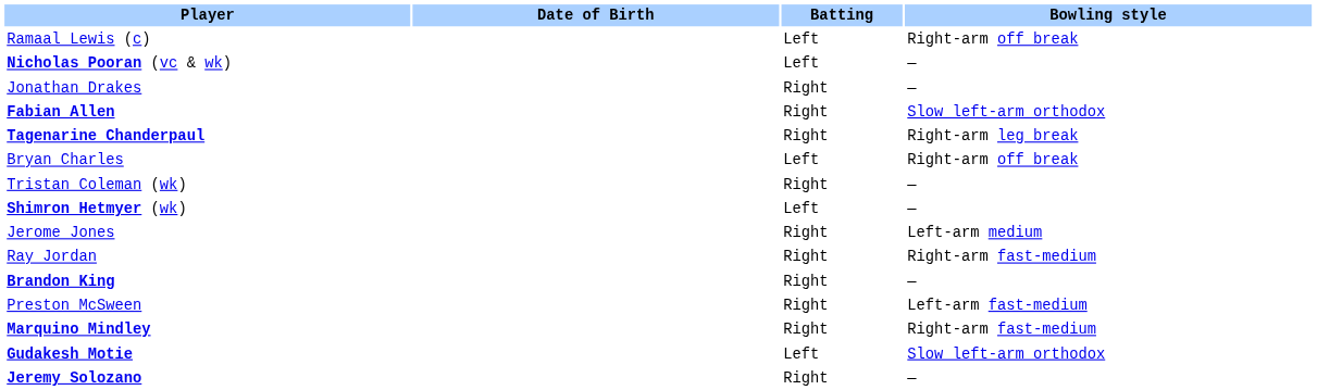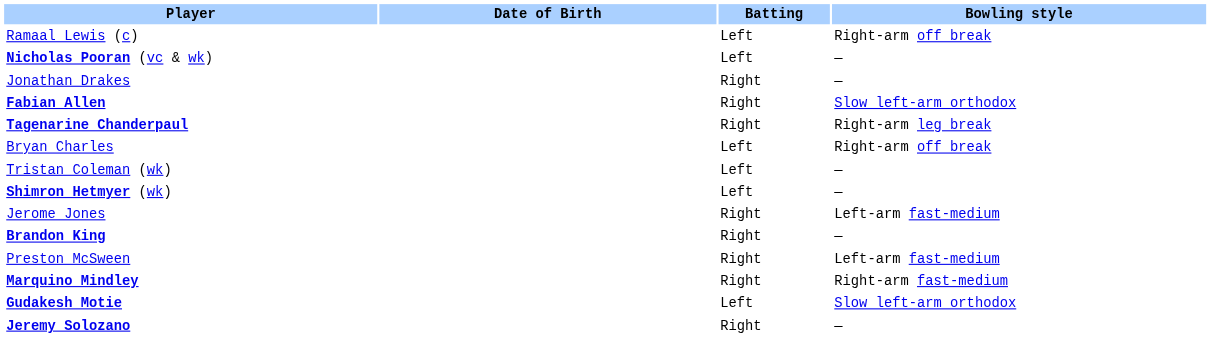Tristan Coleman (wk) | Batting: Right -> Left
Jerome Jones | Bowling style: Left-arm medium -> Left-arm fast-medium
- row: Ray Jordan | Right | Right-arm fast-medium
